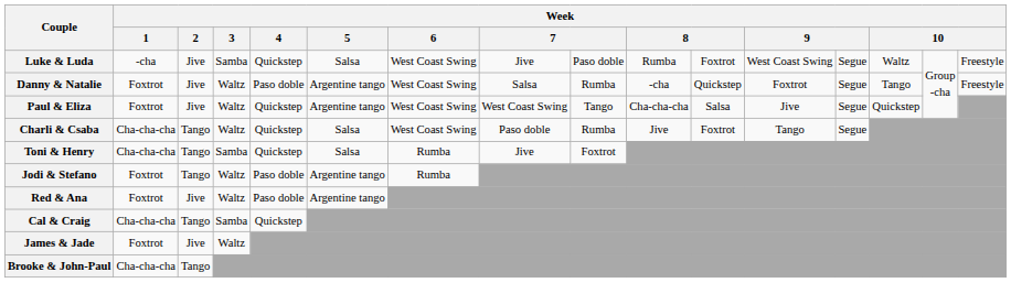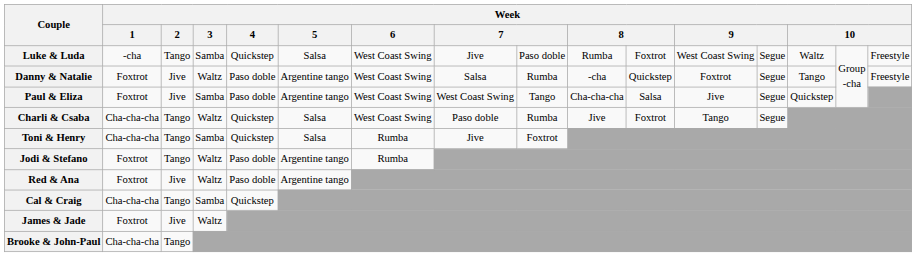Luke & Luda | Week / 2: Jive -> Tango
Paul & Eliza | Week / 3: Waltz -> Samba
Paul & Eliza | Week / 4: Quickstep -> Paso doble
